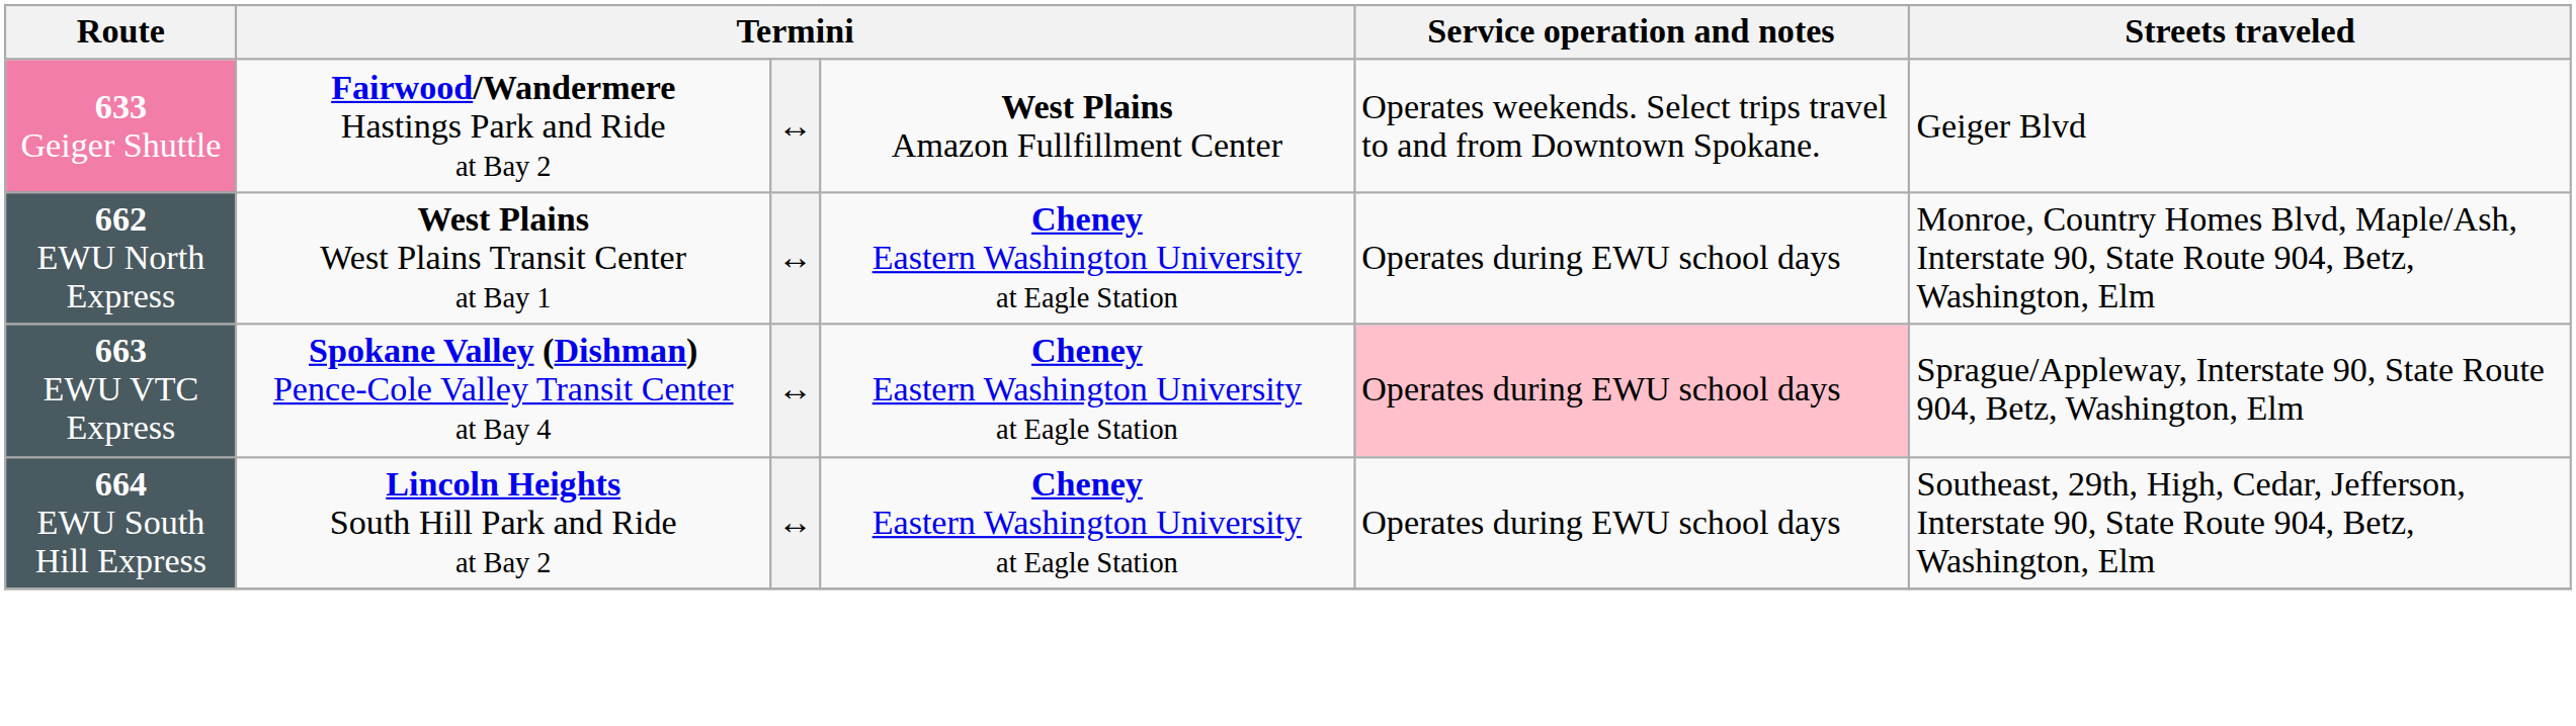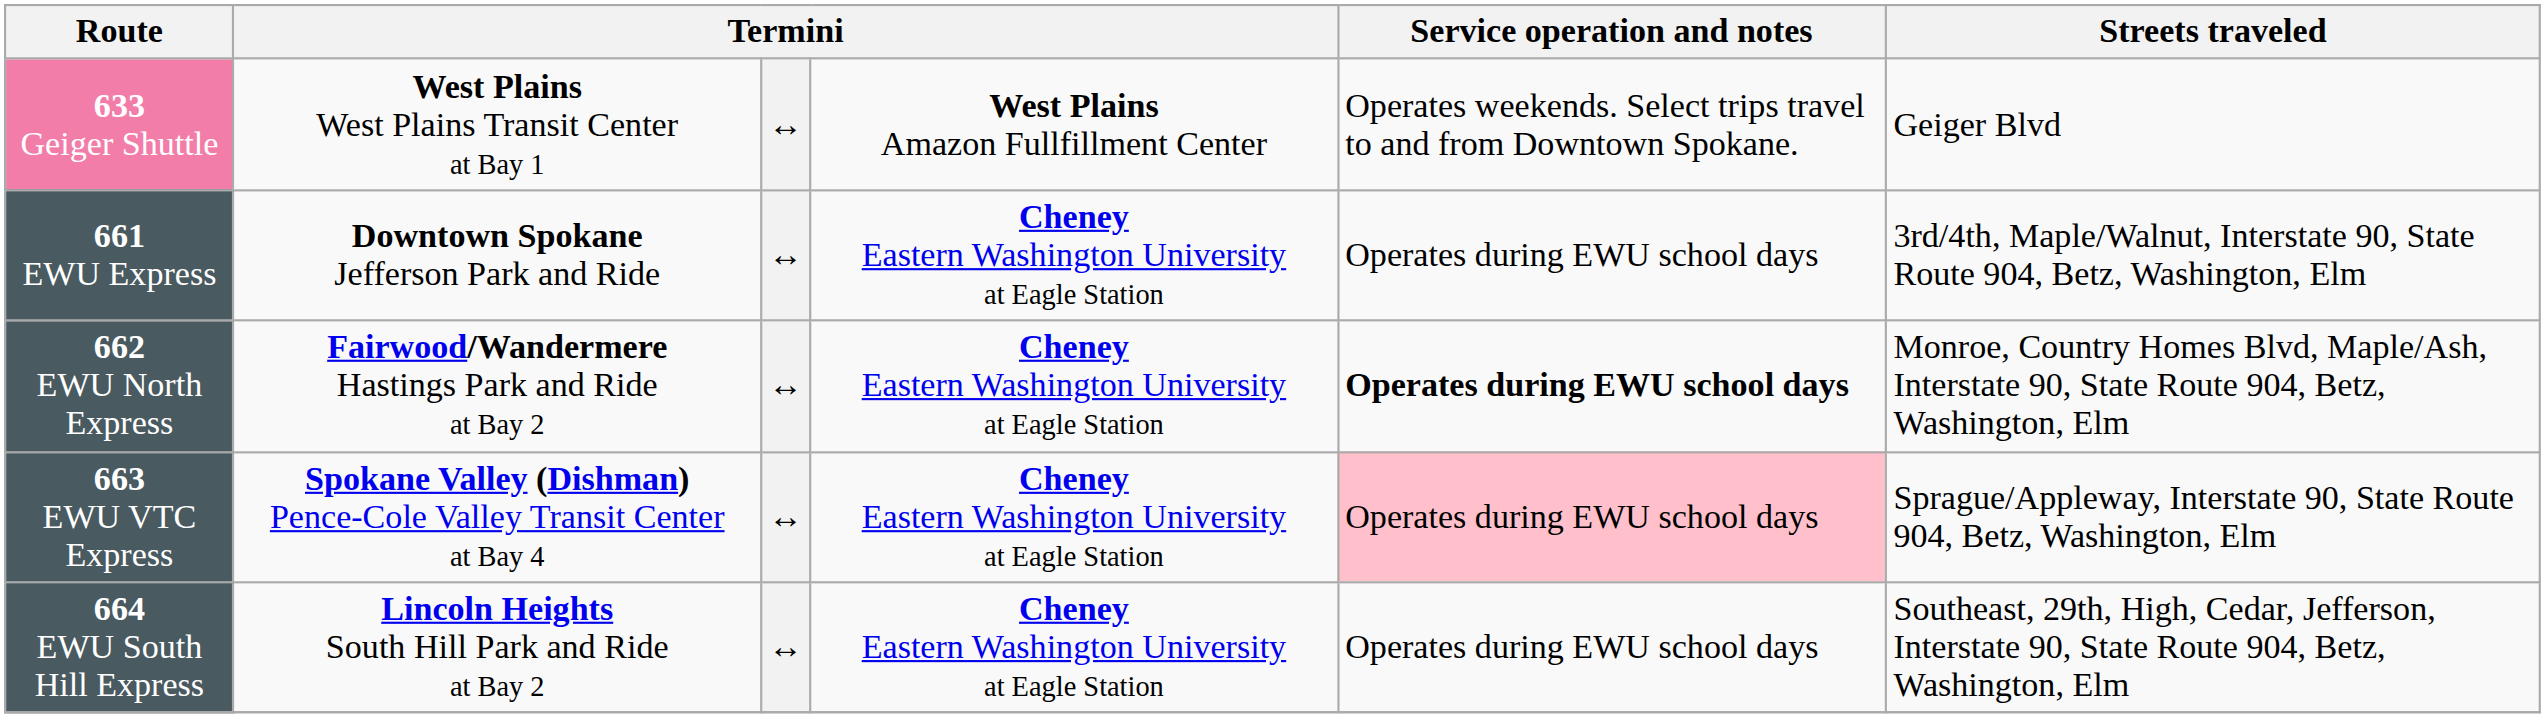633 Geiger Shuttle | column 2: Fairwood/Wandermere Hastings Park and Ride at Bay 2 -> West Plains West Plains Transit Center at Bay 1
+ row: 661 EWU Express | Downtown Spokane Jefferson Park and Ride | ↔ | Cheney Eastern Washington University at Eagle Station | Operates during EWU school days | 3rd/4th, Maple/Walnut, Interstate 90, State Route 904, Betz, Washington, Elm
662 EWU North Express | column 2: West Plains West Plains Transit Center at Bay 1 -> Fairwood/Wandermere Hastings Park and Ride at Bay 2
662 EWU North Express | Service operation and notes: normal -> bold
